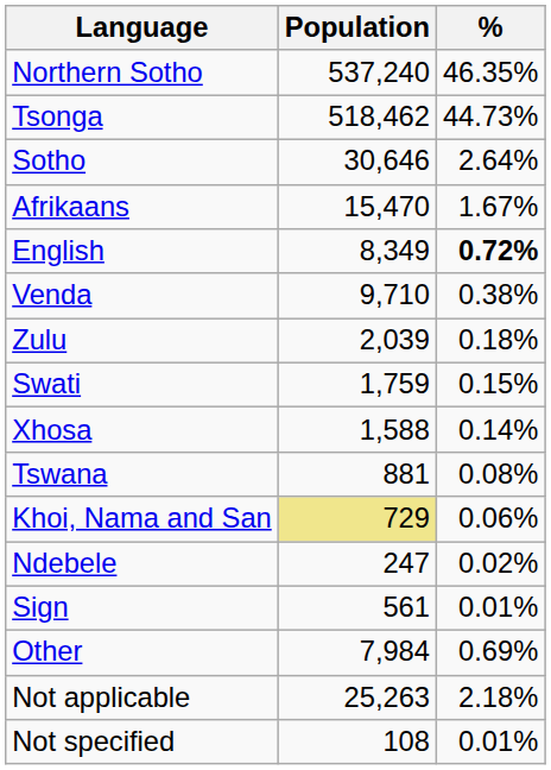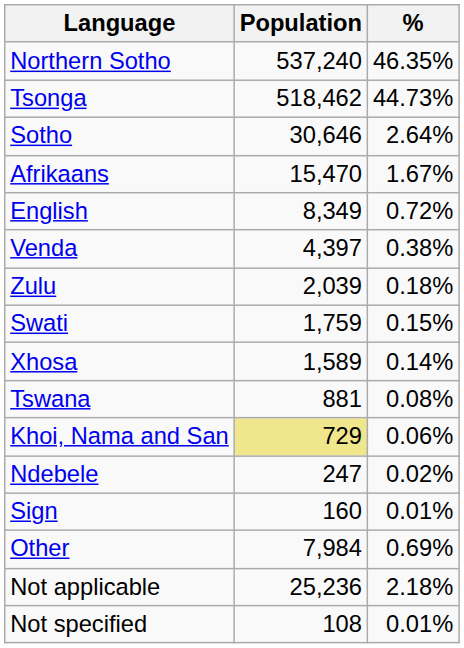English | %: bold -> normal
Venda | Population: 9,710 -> 4,397
Xhosa | Population: 1,588 -> 1,589
Sign | Population: 561 -> 160
Not applicable | Population: 25,263 -> 25,236
